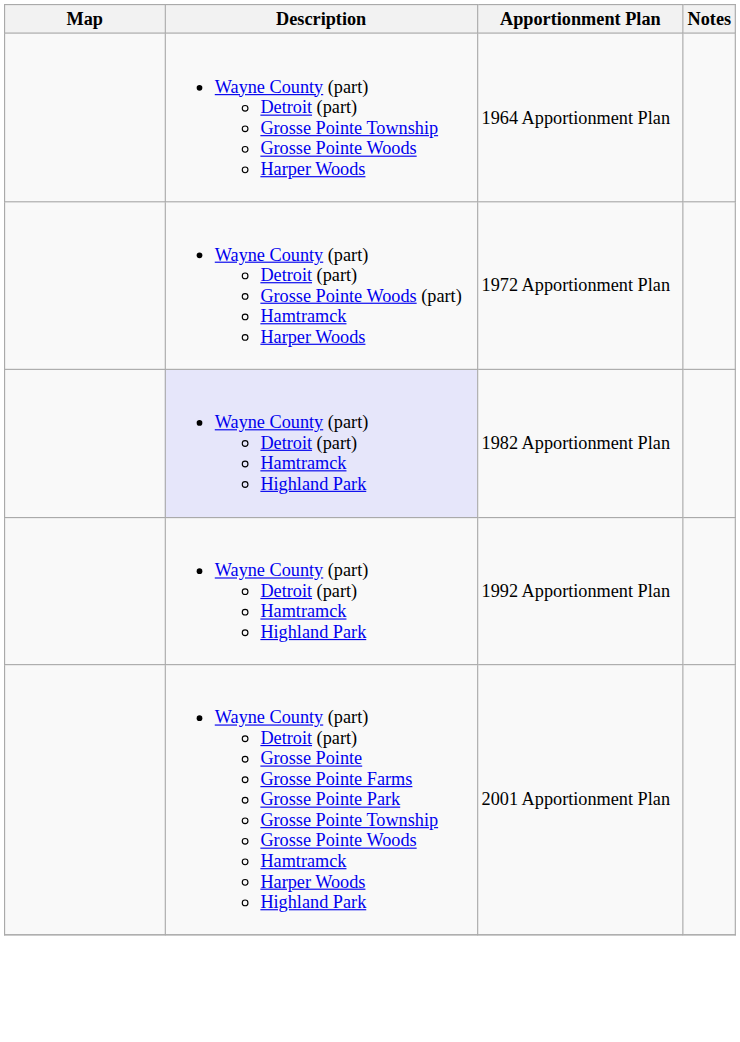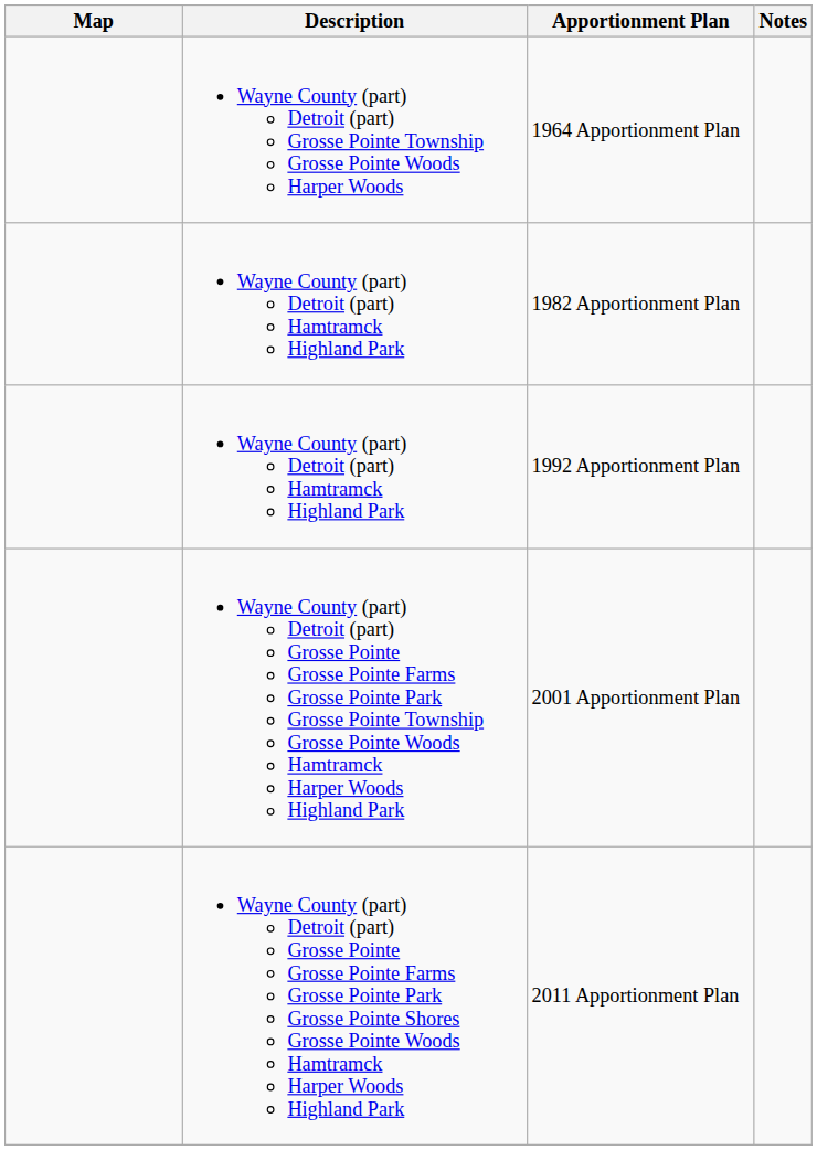- row: Wayne County (part) Detroit (part) Grosse Pointe Woods (part) Hamtramck Harper Woods | 1972 Apportionment Plan
1982 Apportionment Plan | Description: lavender background -> no background
+ row: Wayne County (part) Detroit (part) Grosse Pointe Grosse Pointe Farms Grosse Pointe Park Grosse Pointe Shores Grosse Pointe Woods Hamtramck Harper Woods Highland Park | 2011 Apportionment Plan
